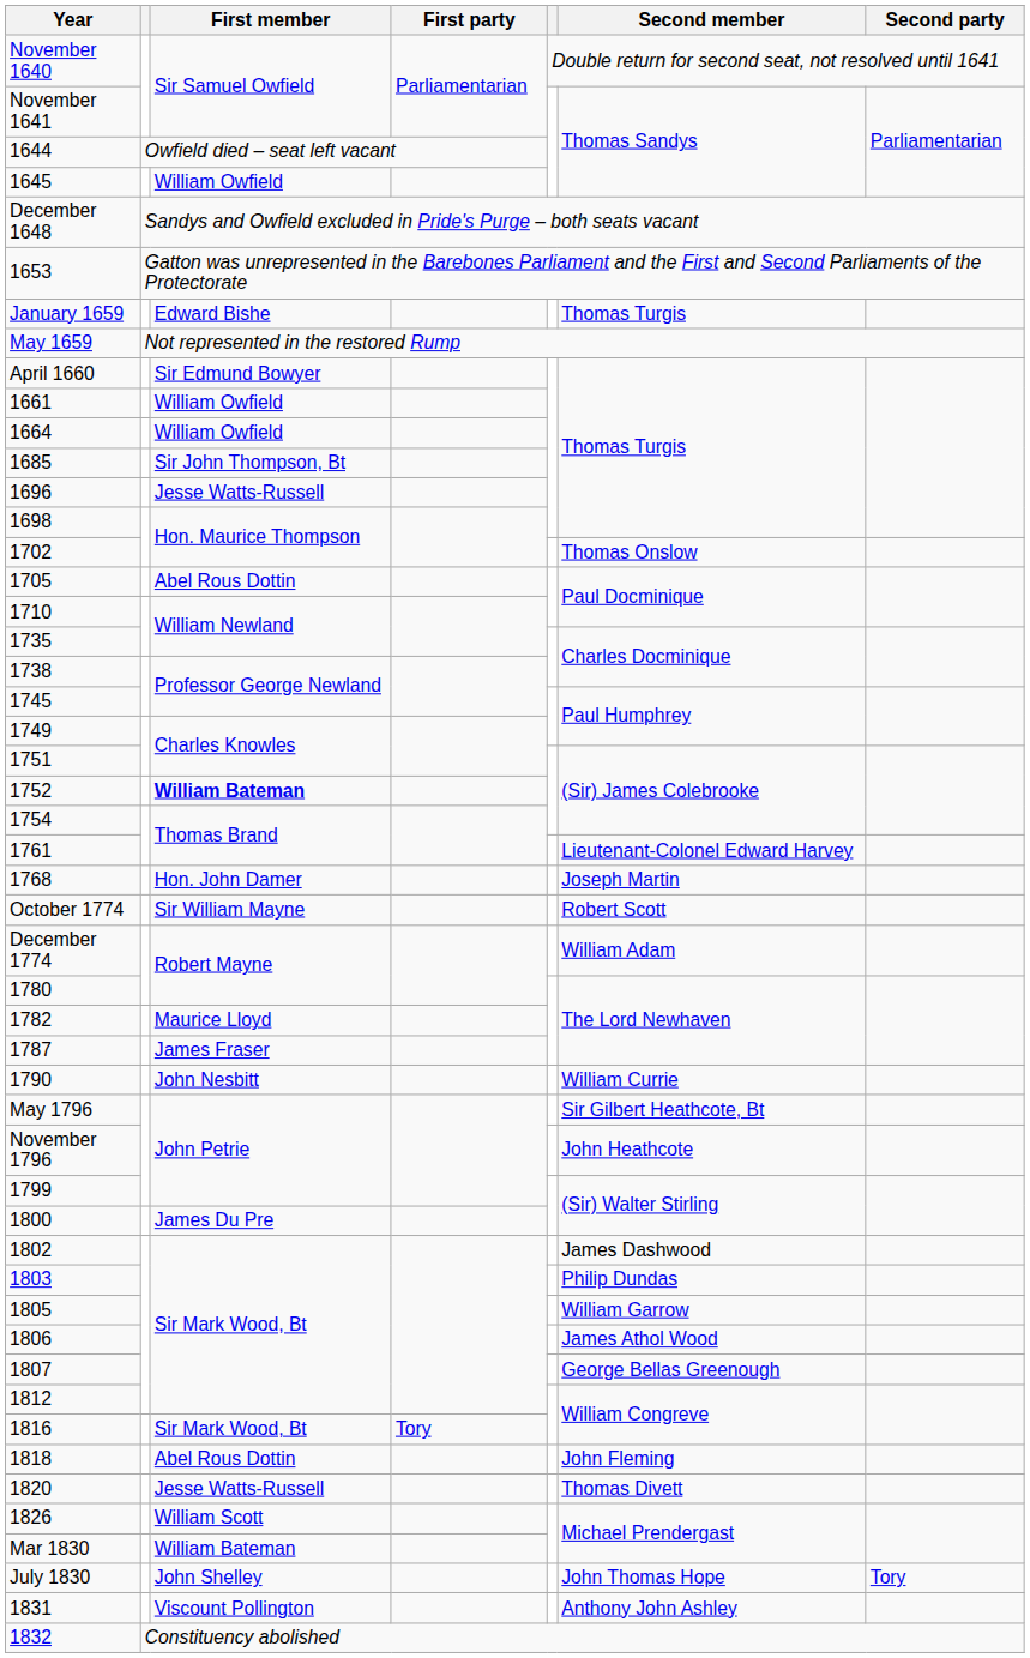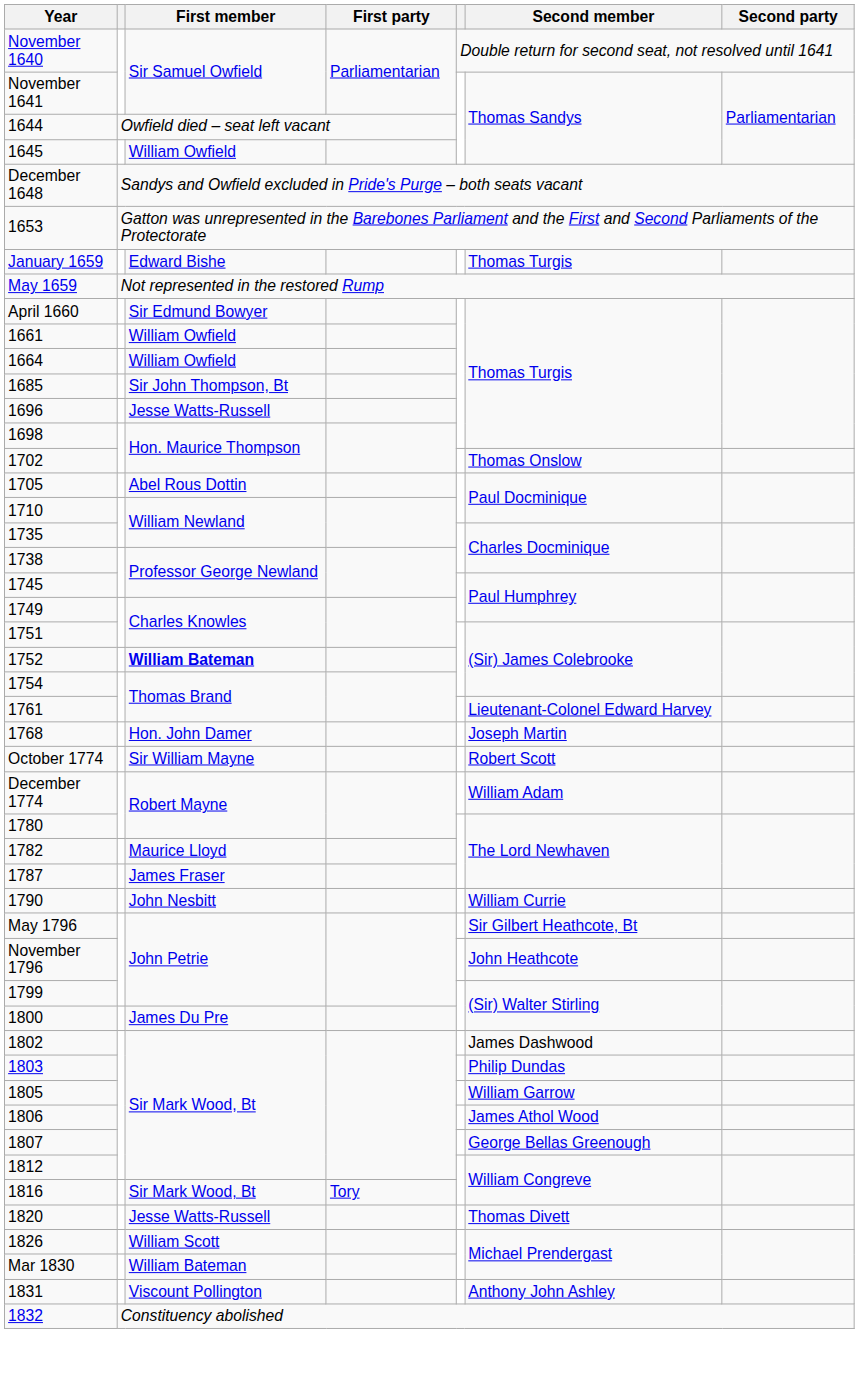- row: 1818 | Abel Rous Dottin | John Fleming
- row: July 1830 | John Shelley | John Thomas Hope | Tory
